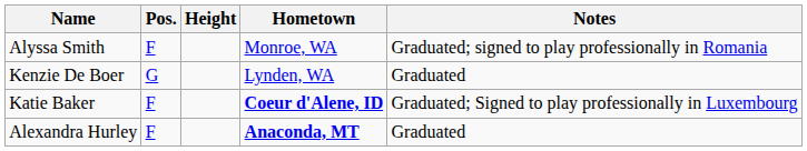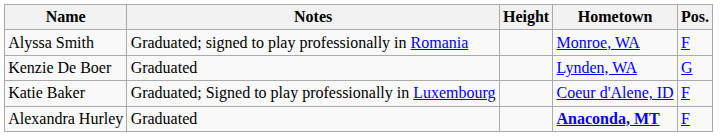columns swapped: Pos. <-> Notes
Katie Baker | Hometown: bold -> normal
